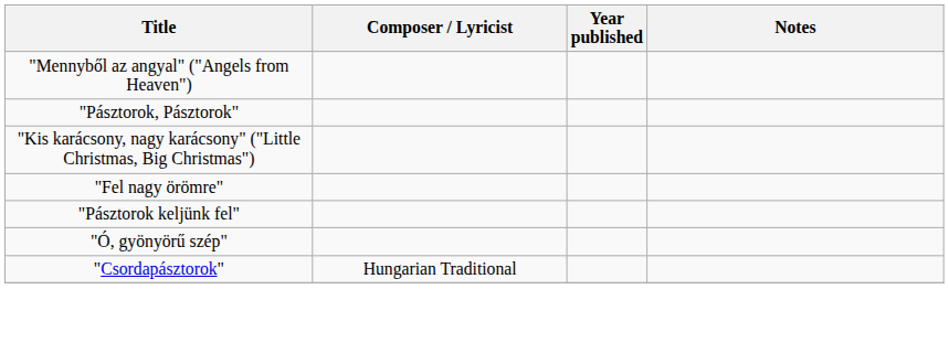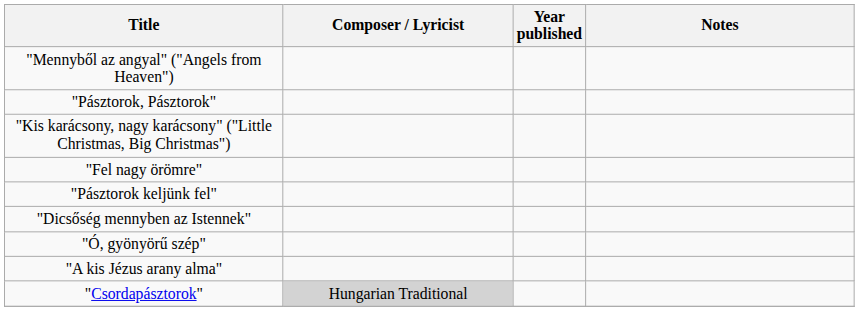+ row: "Dicsőség mennyben az Istennek"
+ row: "A kis Jézus arany alma"
"Csordapásztorok" | Composer / Lyricist: no background -> lightgrey background
